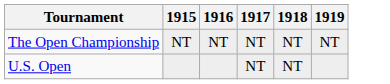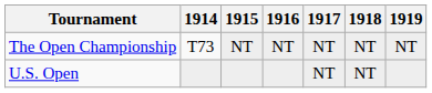+ column: 1914 | T73
